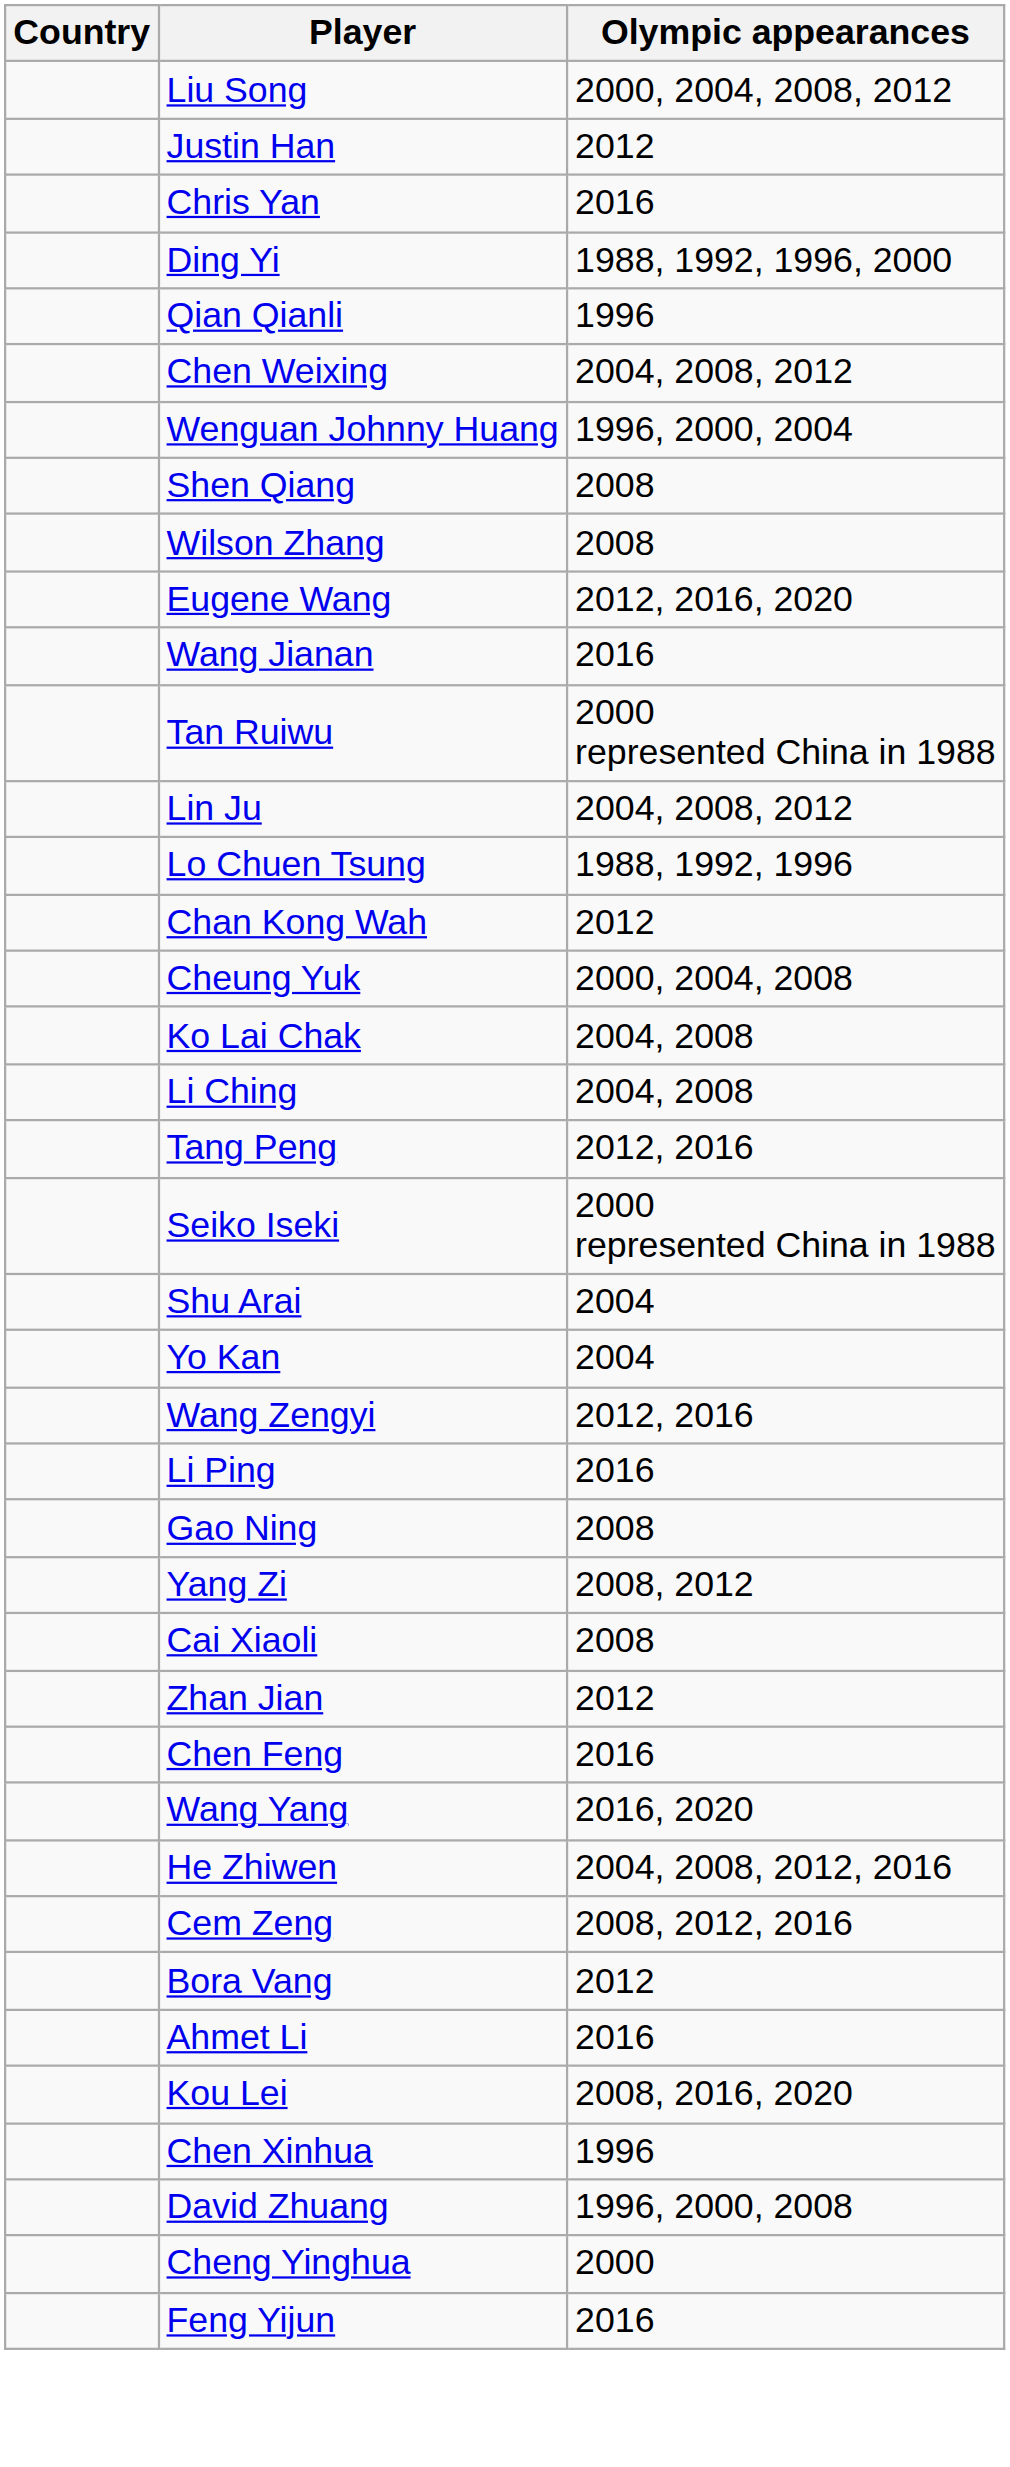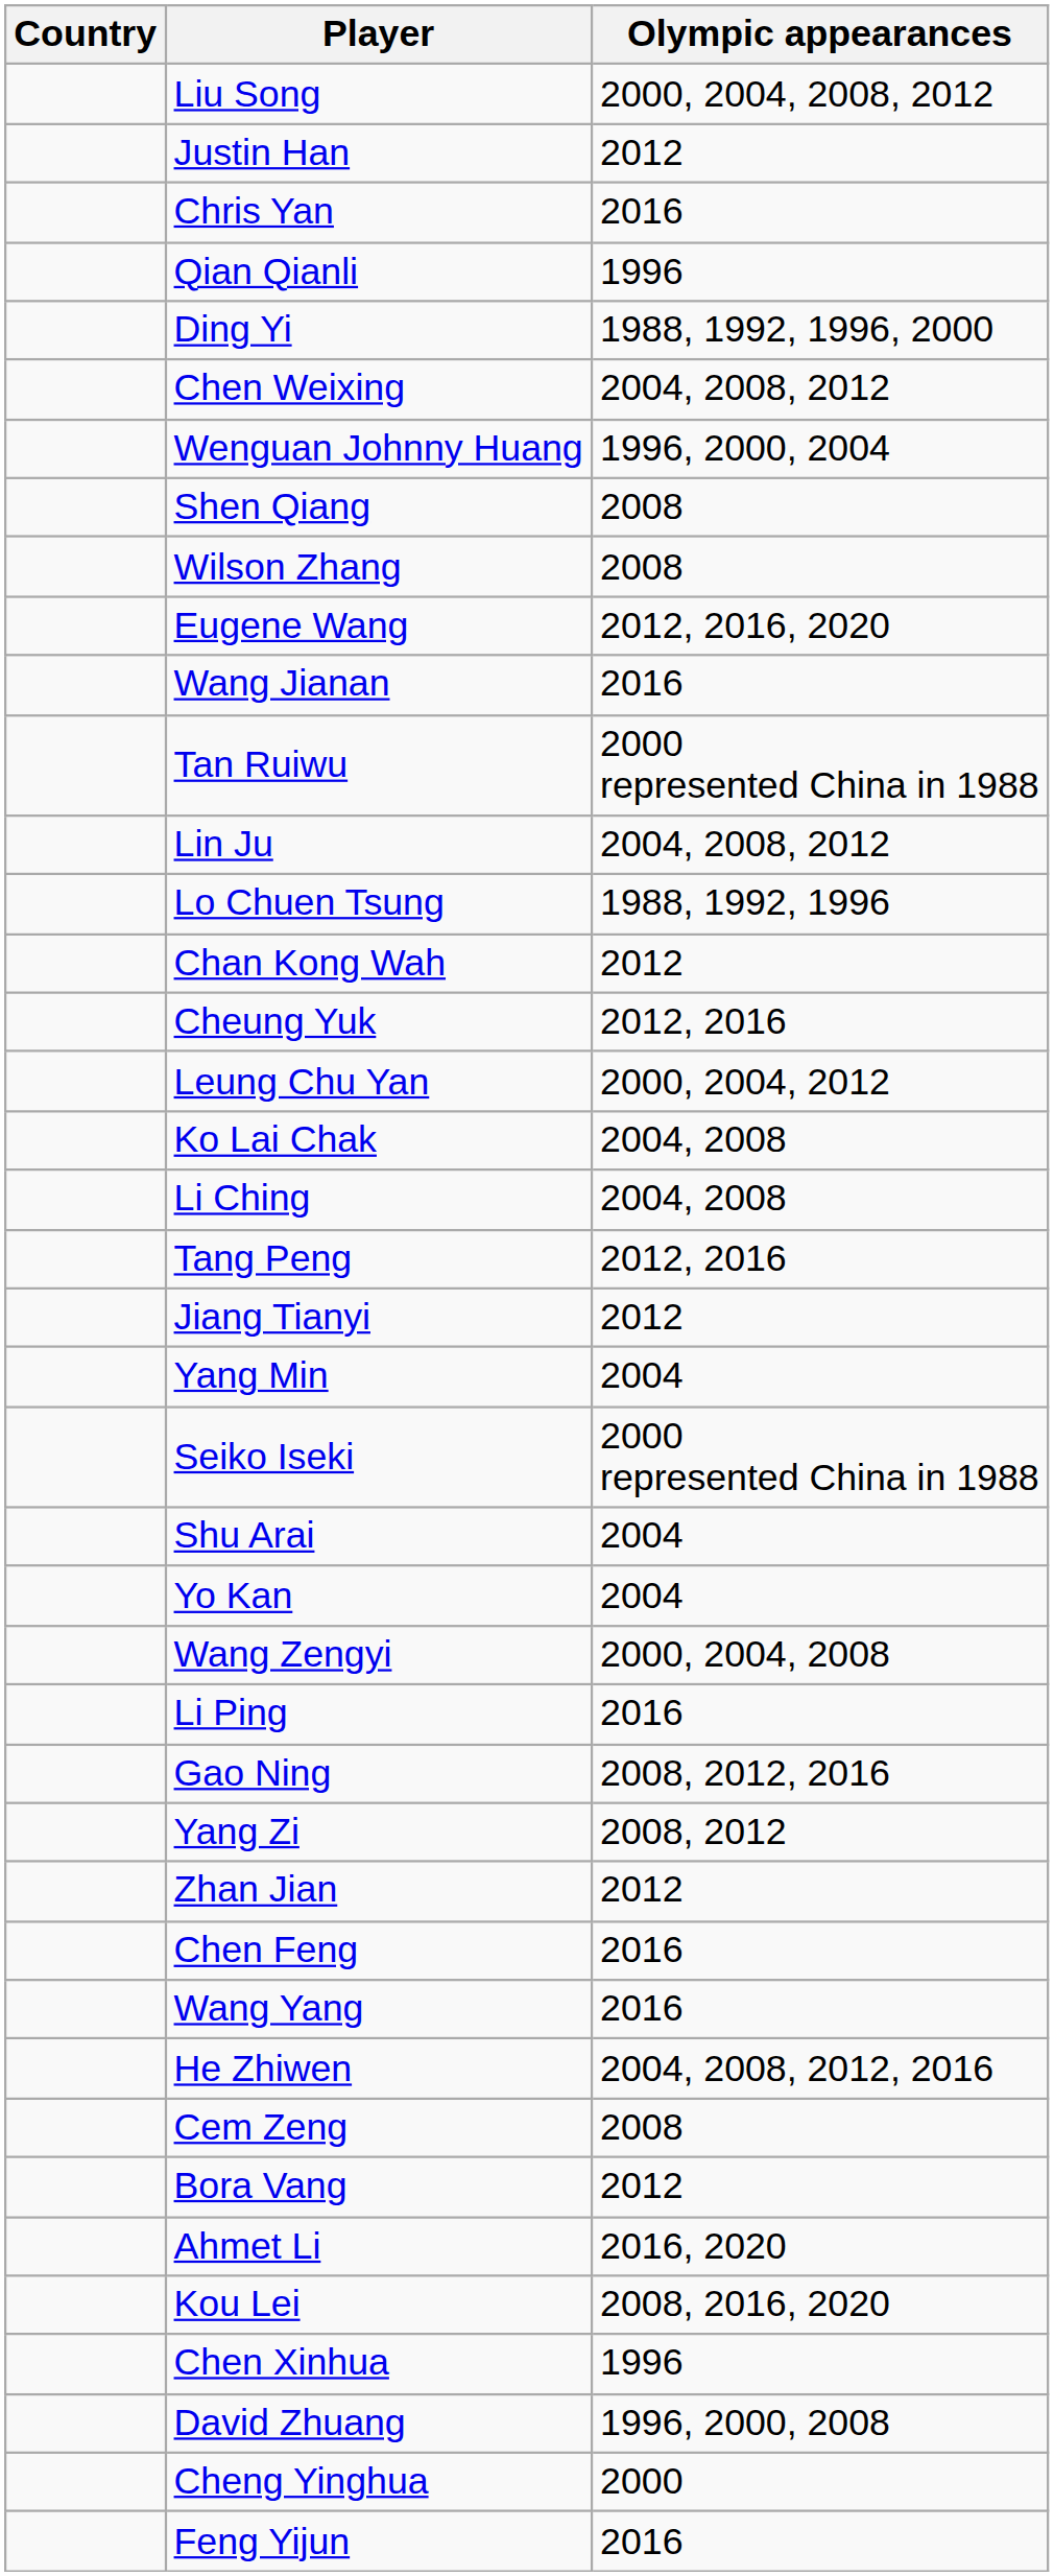rows swapped: Ding Yi <-> Qian Qianli
Cheung Yuk | Olympic appearances: 2000, 2004, 2008 -> 2012, 2016
+ row: Leung Chu Yan | 2000, 2004, 2012
+ row: Jiang Tianyi | 2012
+ row: Yang Min | 2004
Wang Zengyi | Olympic appearances: 2012, 2016 -> 2000, 2004, 2008
Gao Ning | Olympic appearances: 2008 -> 2008, 2012, 2016
- row: Cai Xiaoli | 2008
Wang Yang | Olympic appearances: 2016, 2020 -> 2016
Cem Zeng | Olympic appearances: 2008, 2012, 2016 -> 2008
Ahmet Li | Olympic appearances: 2016 -> 2016, 2020
